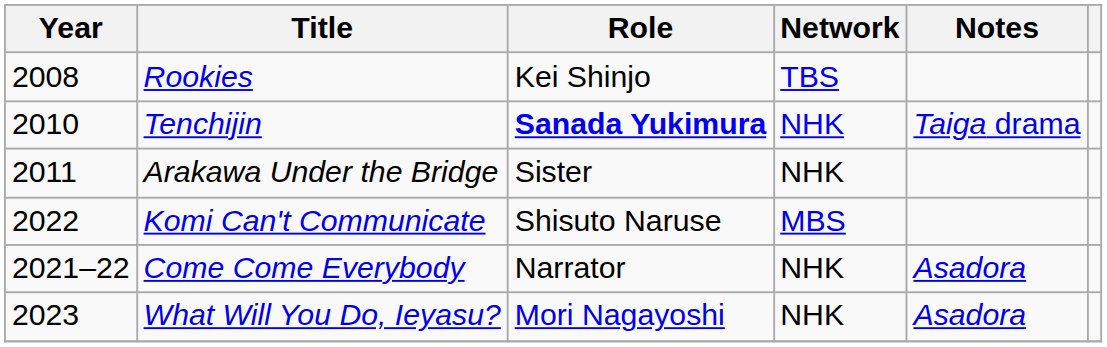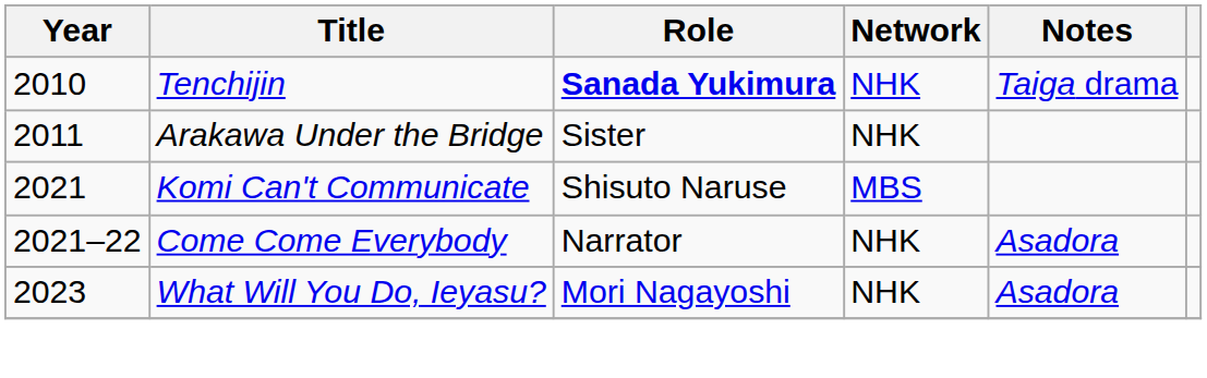- row: 2008 | Rookies | Kei Shinjo | TBS
Komi Can't Communicate | Year: 2022 -> 2021
